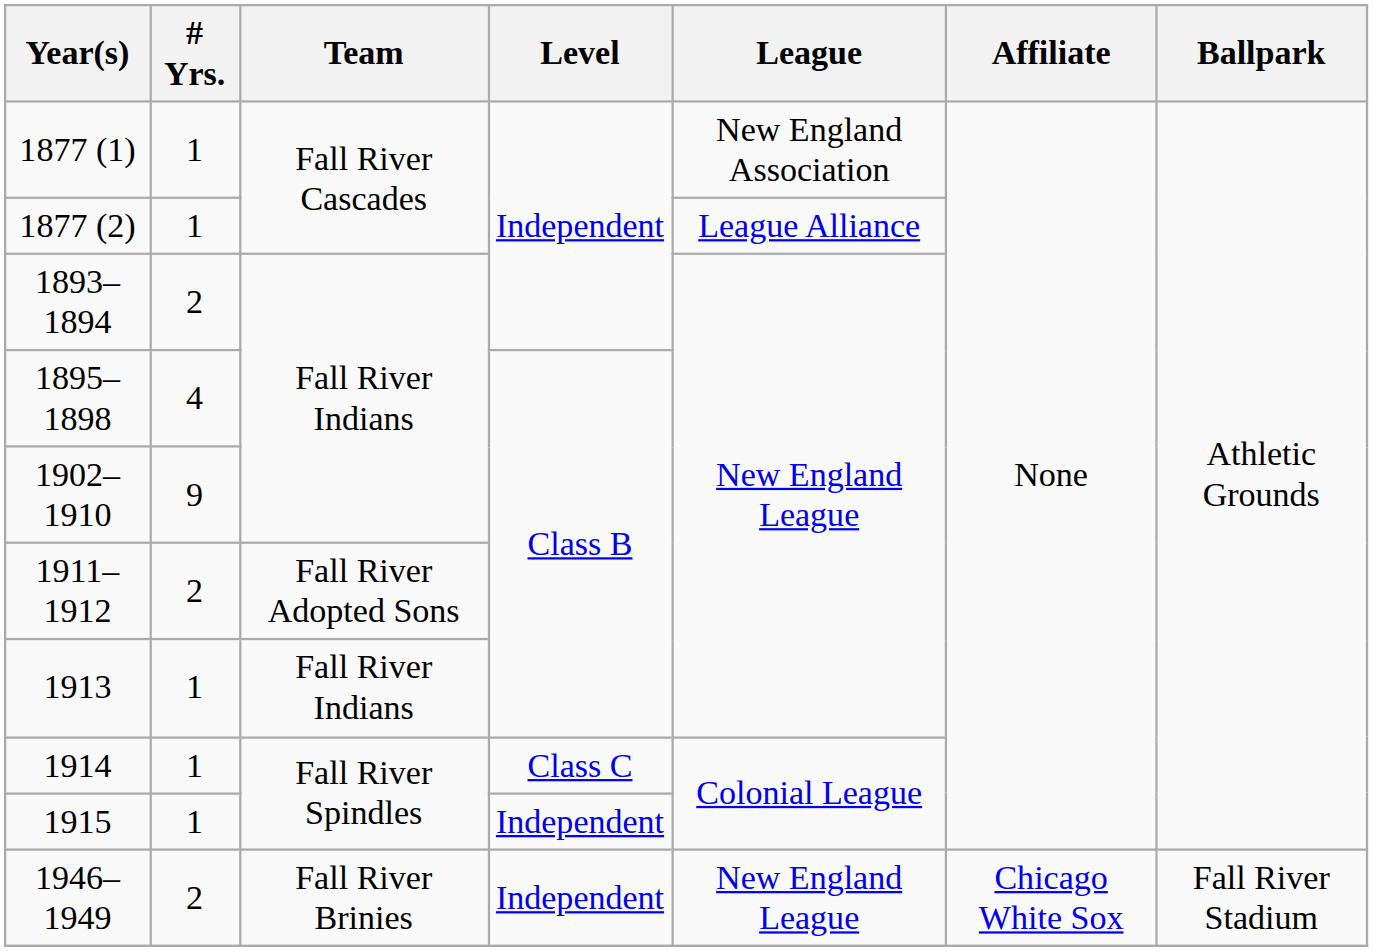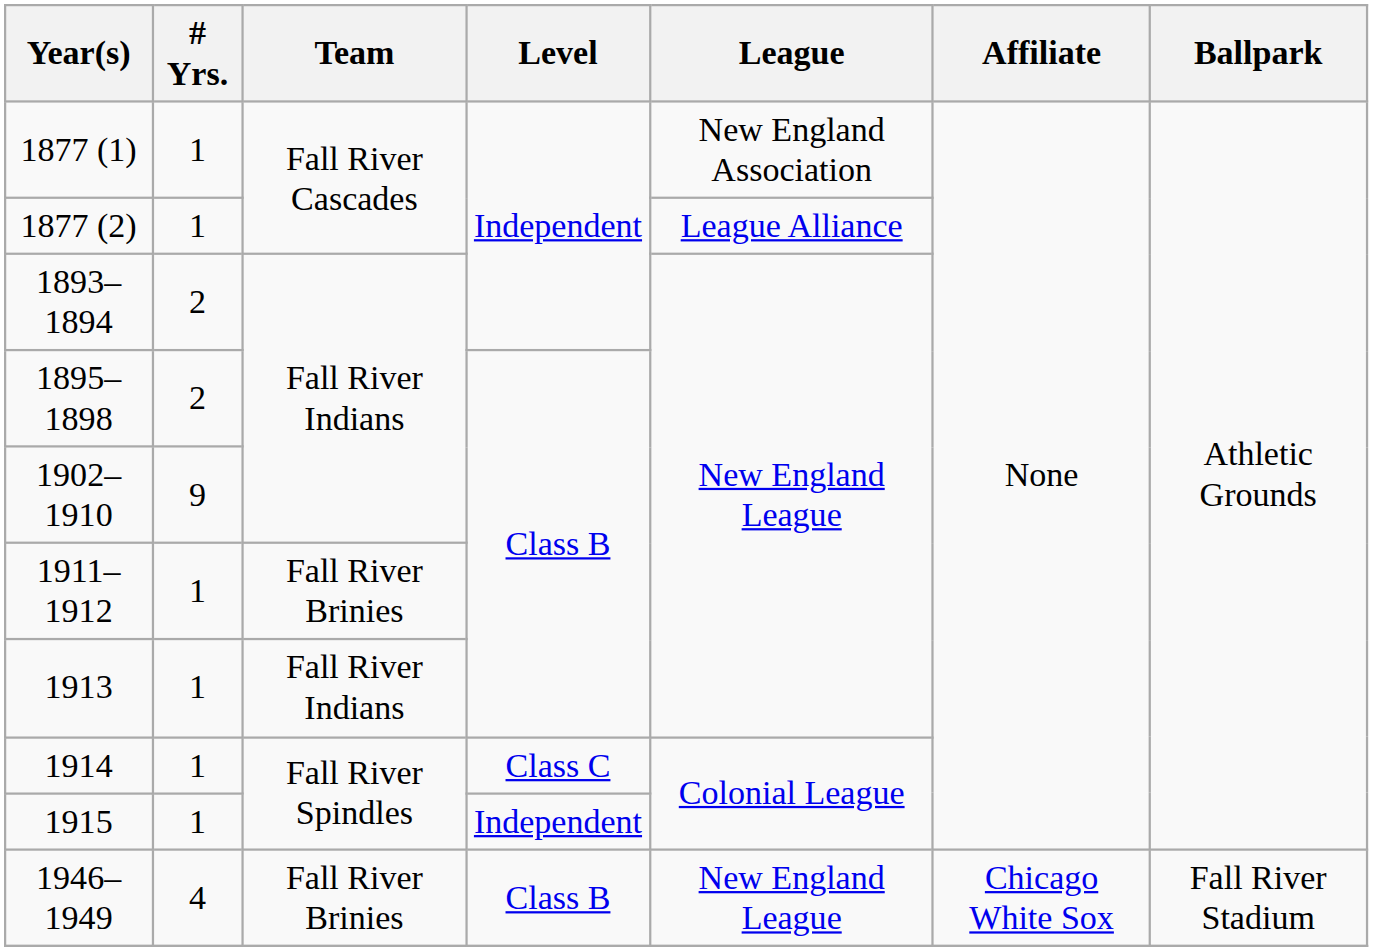1895–1898 | # Yrs.: 4 -> 2
1911–1912 | # Yrs.: 2 -> 1
1911–1912 | Team: Fall River Adopted Sons -> Fall River Brinies
1946–1949 | # Yrs.: 2 -> 4
1946–1949 | Level: Independent -> Class B
